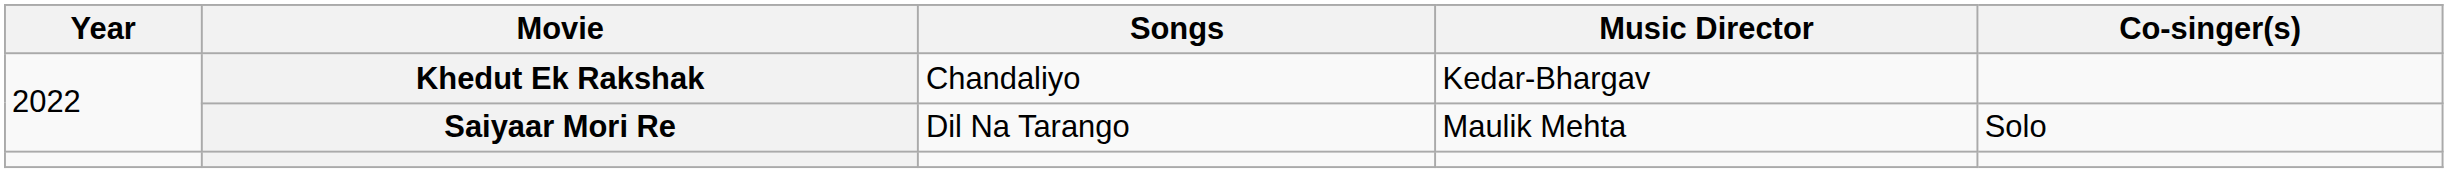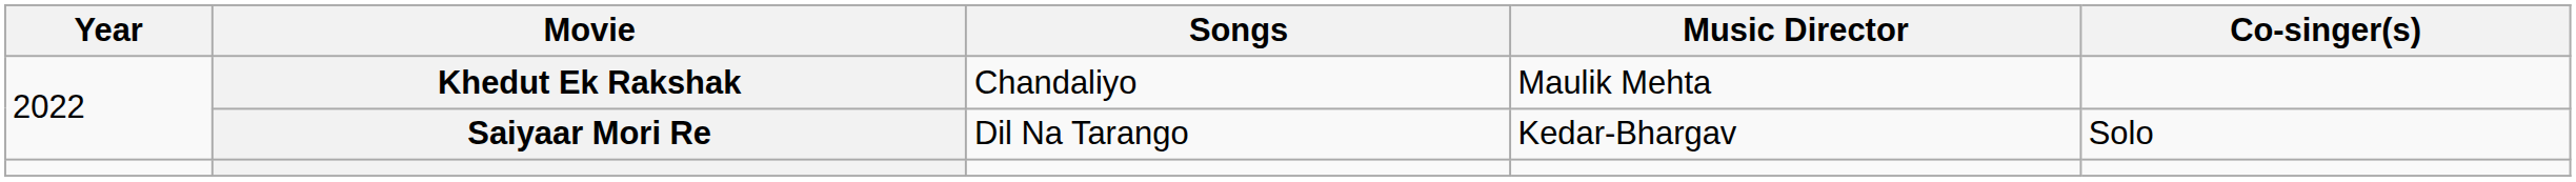Khedut Ek Rakshak | Music Director: Kedar-Bhargav -> Maulik Mehta
Saiyaar Mori Re | Music Director: Maulik Mehta -> Kedar-Bhargav
